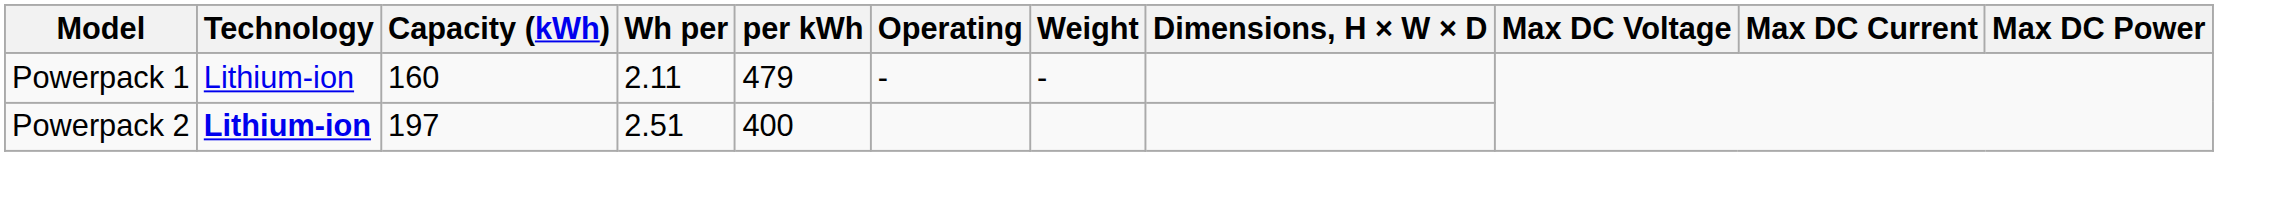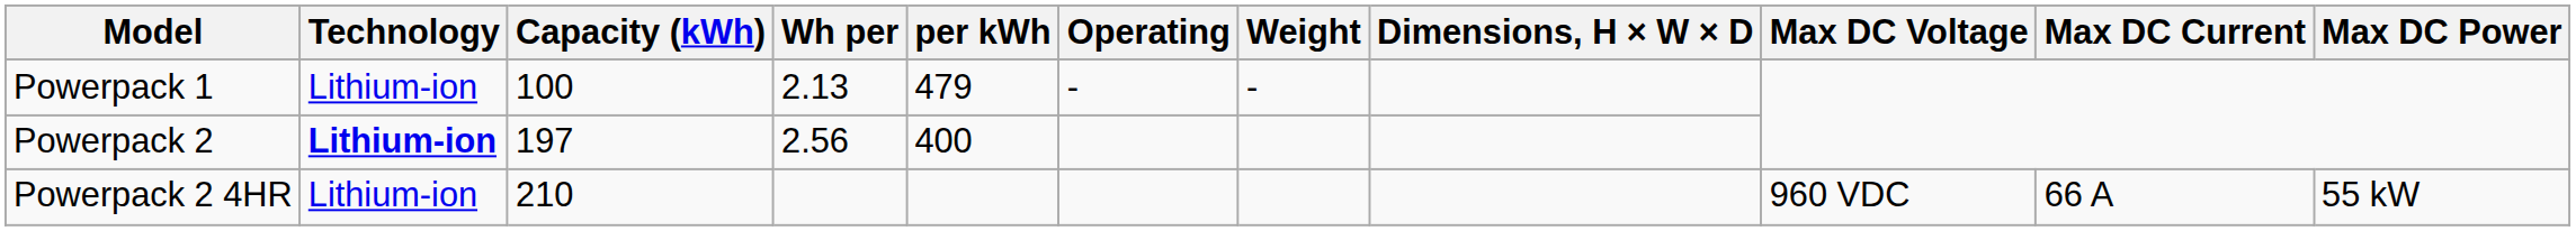Powerpack 1 | Capacity (kWh): 160 -> 100
Powerpack 1 | Wh per: 2.11 -> 2.13
Powerpack 2 | Wh per: 2.51 -> 2.56
+ row: Powerpack 2 4HR | Lithium-ion | 210 | 960 VDC | 66 A | 55 kW
